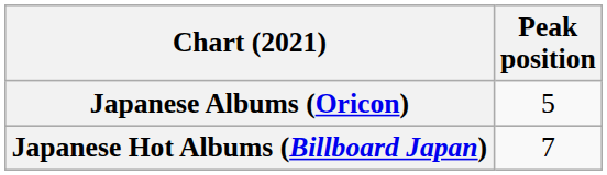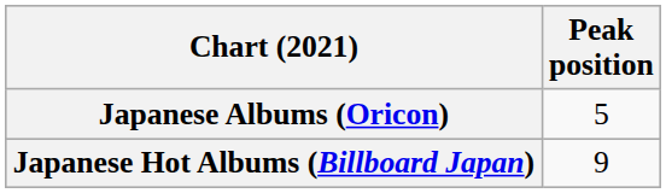Japanese Hot Albums (Billboard Japan) | Peak position: 7 -> 9
